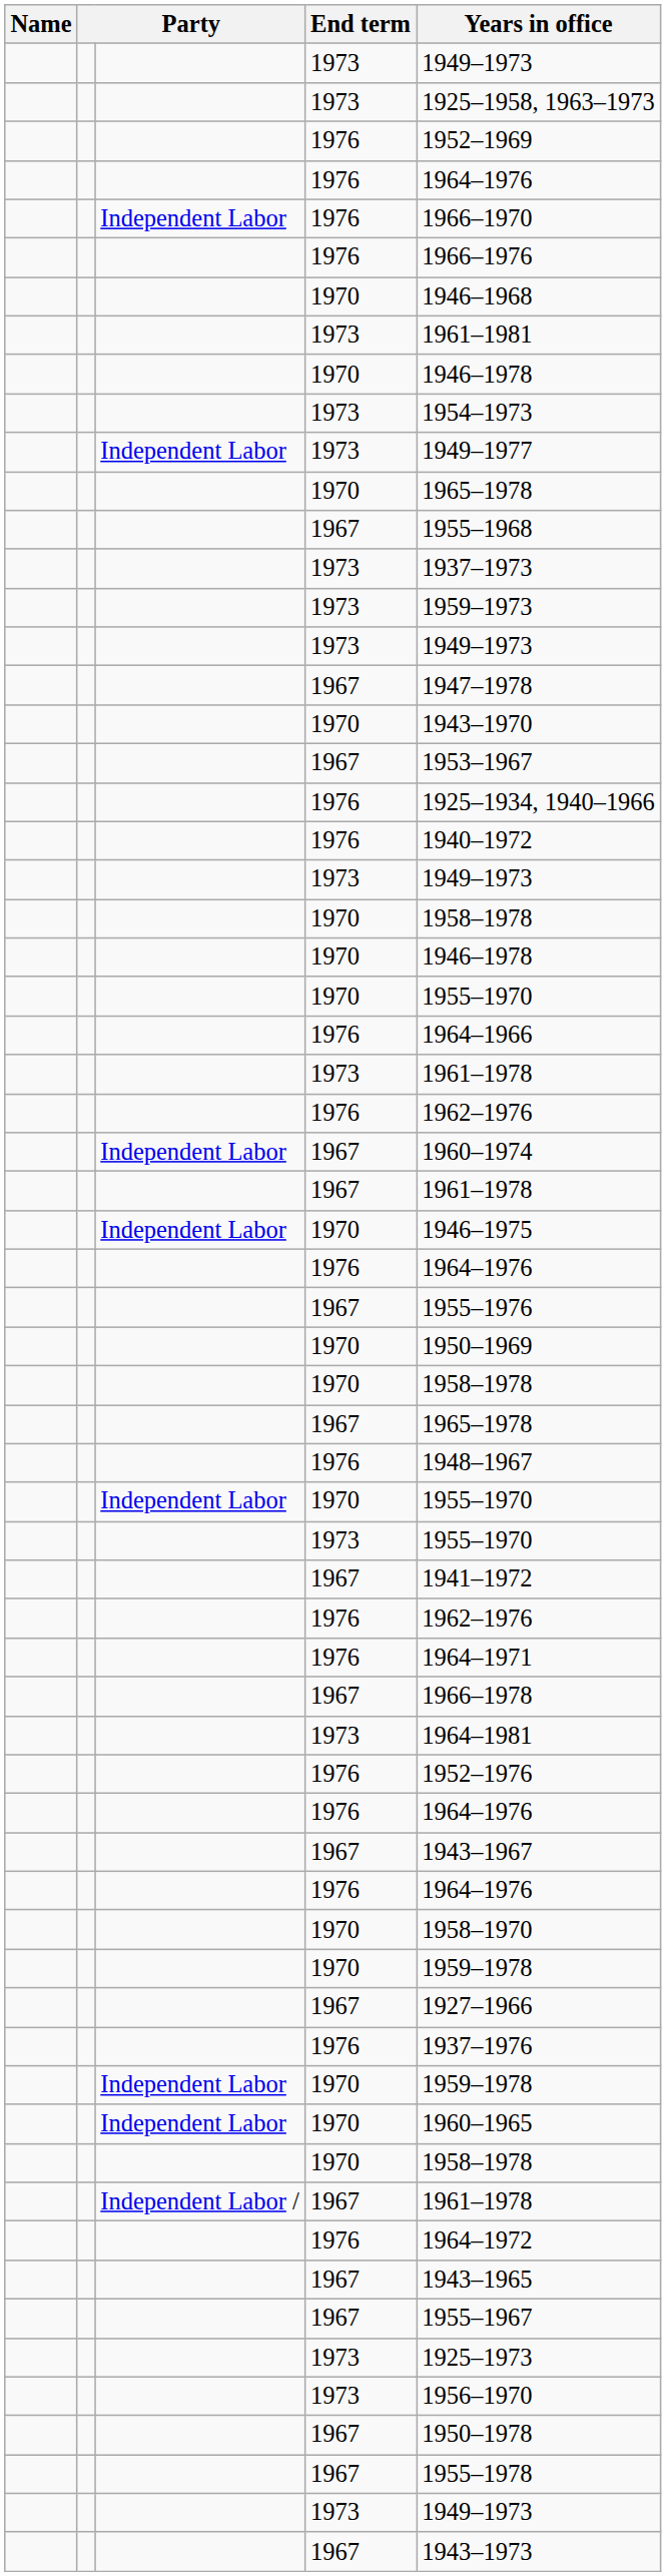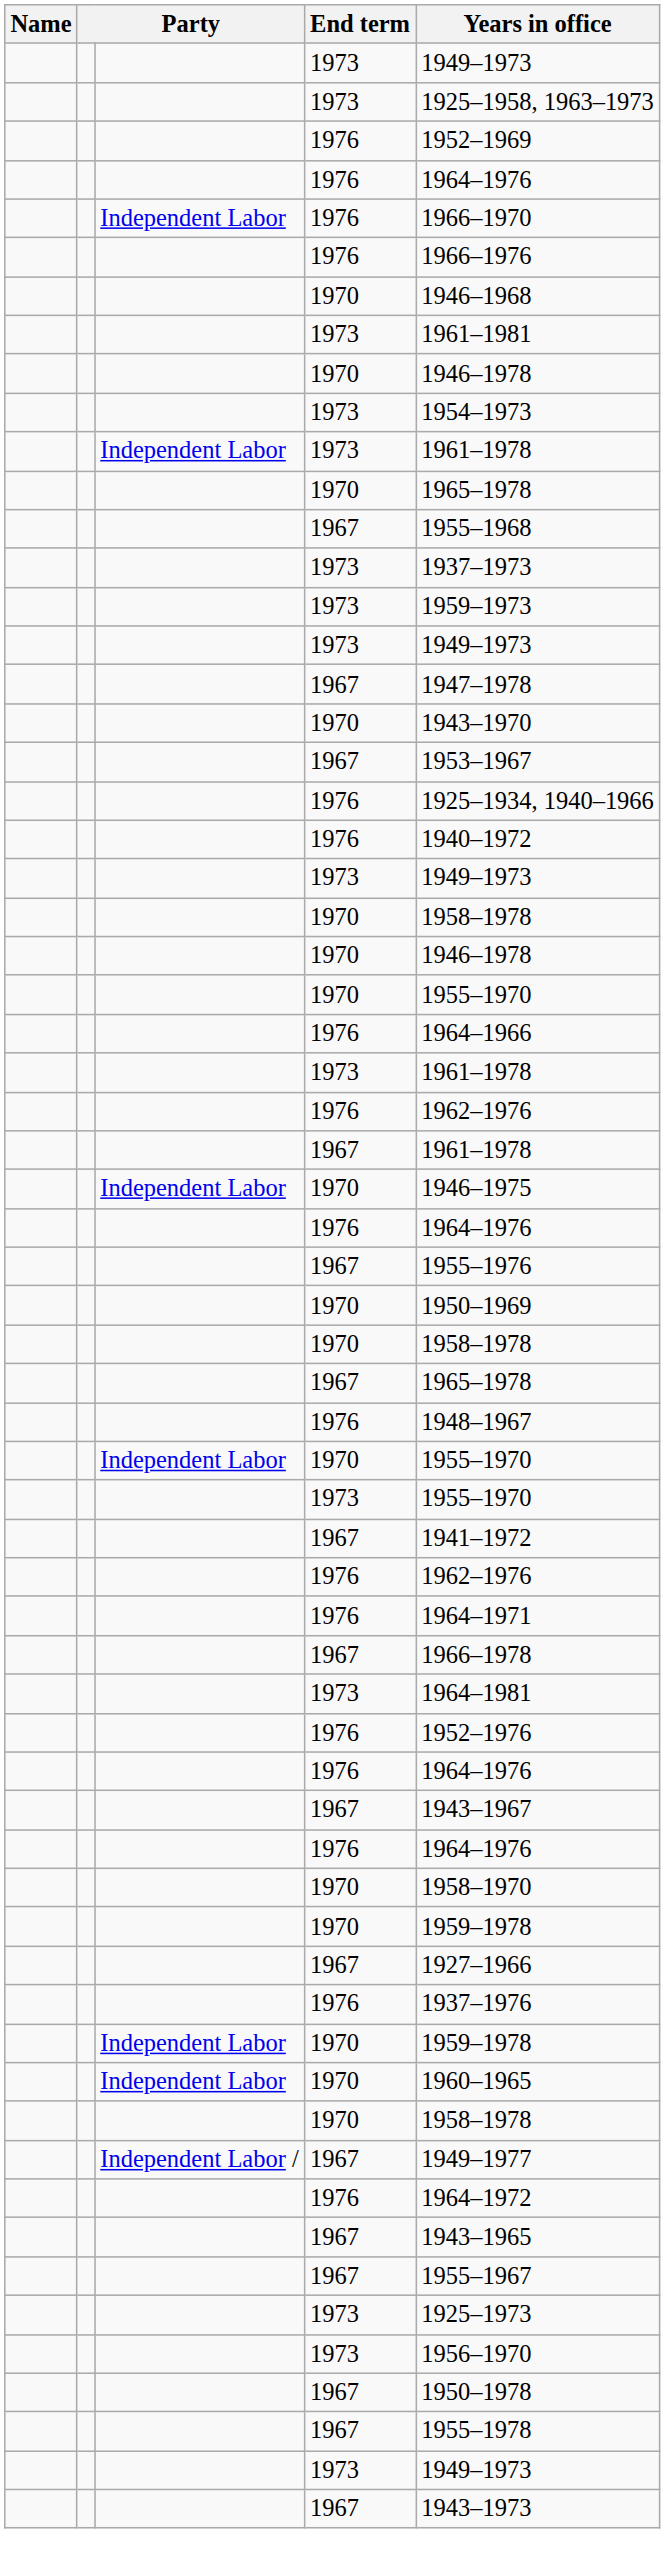Independent Labor / 1973 | Years in office: 1949–1977 -> 1961–1978
- row: Independent Labor | 1967 | 1960–1974
Independent Labor / / 1967 | Years in office: 1961–1978 -> 1949–1977
